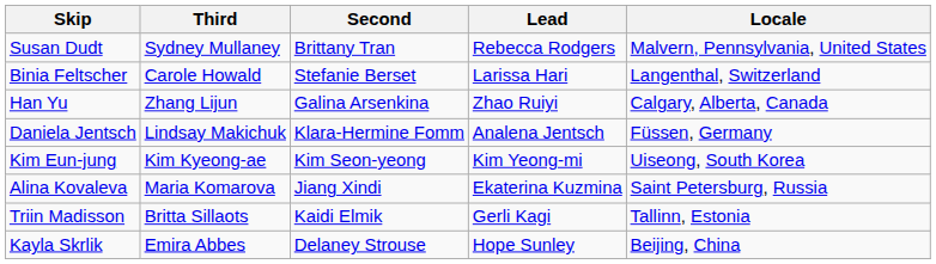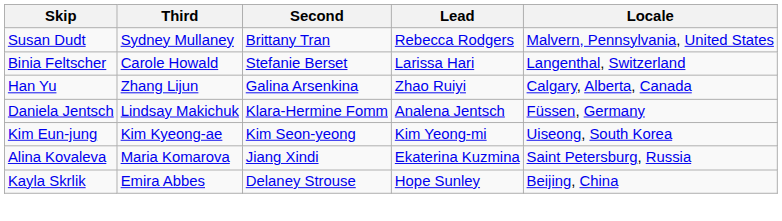- row: Triin Madisson | Britta Sillaots | Kaidi Elmik | Gerli Kagi | Tallinn, Estonia
